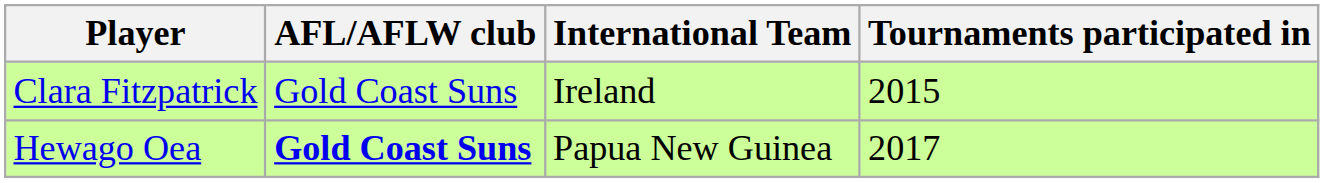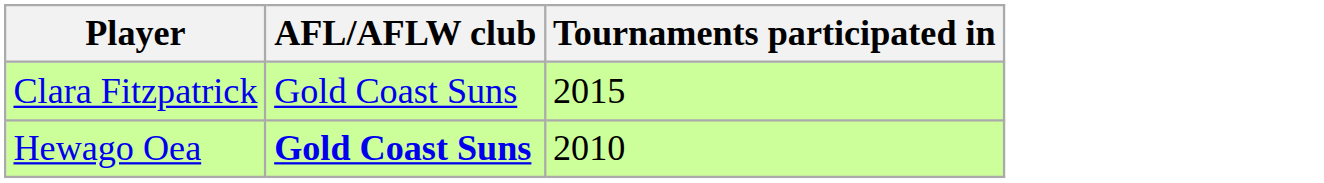- column: International Team | Ireland | Papua New Guinea
Hewago Oea | Tournaments participated in: 2017 -> 2010
